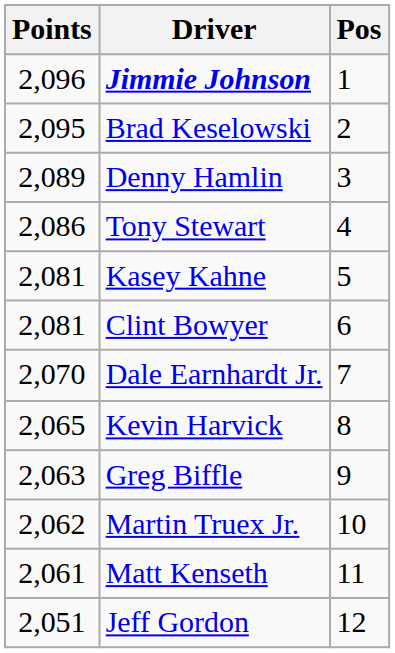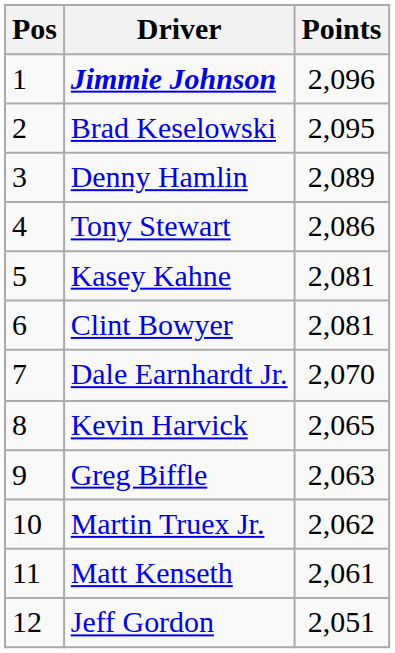columns swapped: Pos <-> Points
